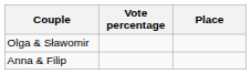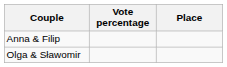rows swapped: Anna & Filip <-> Olga & Sławomir
